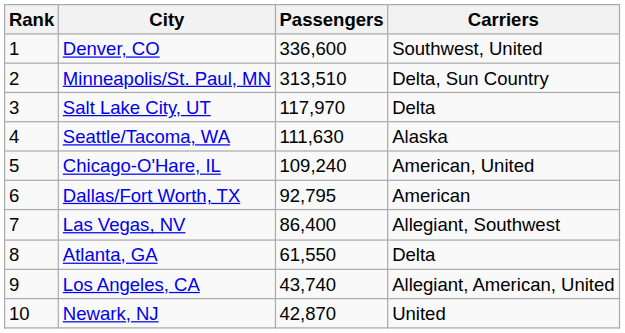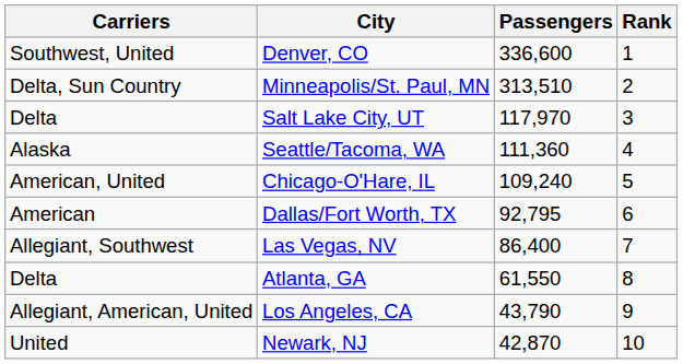columns swapped: Rank <-> Carriers
Seattle/Tacoma, WA | Passengers: 111,630 -> 111,360
Los Angeles, CA | Passengers: 43,740 -> 43,790
